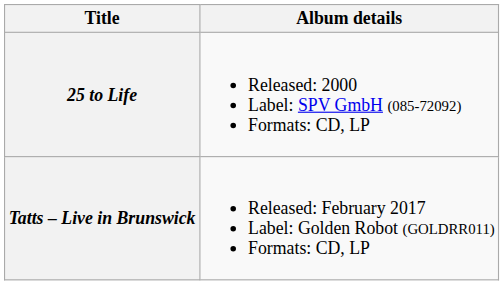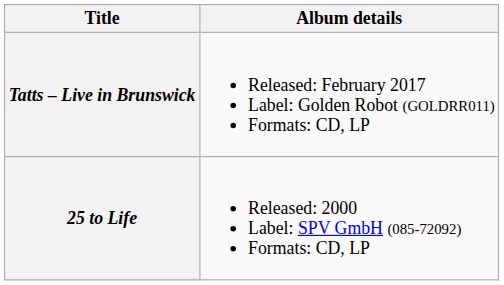rows swapped: 25 to Life <-> Tatts – Live in Brunswick
